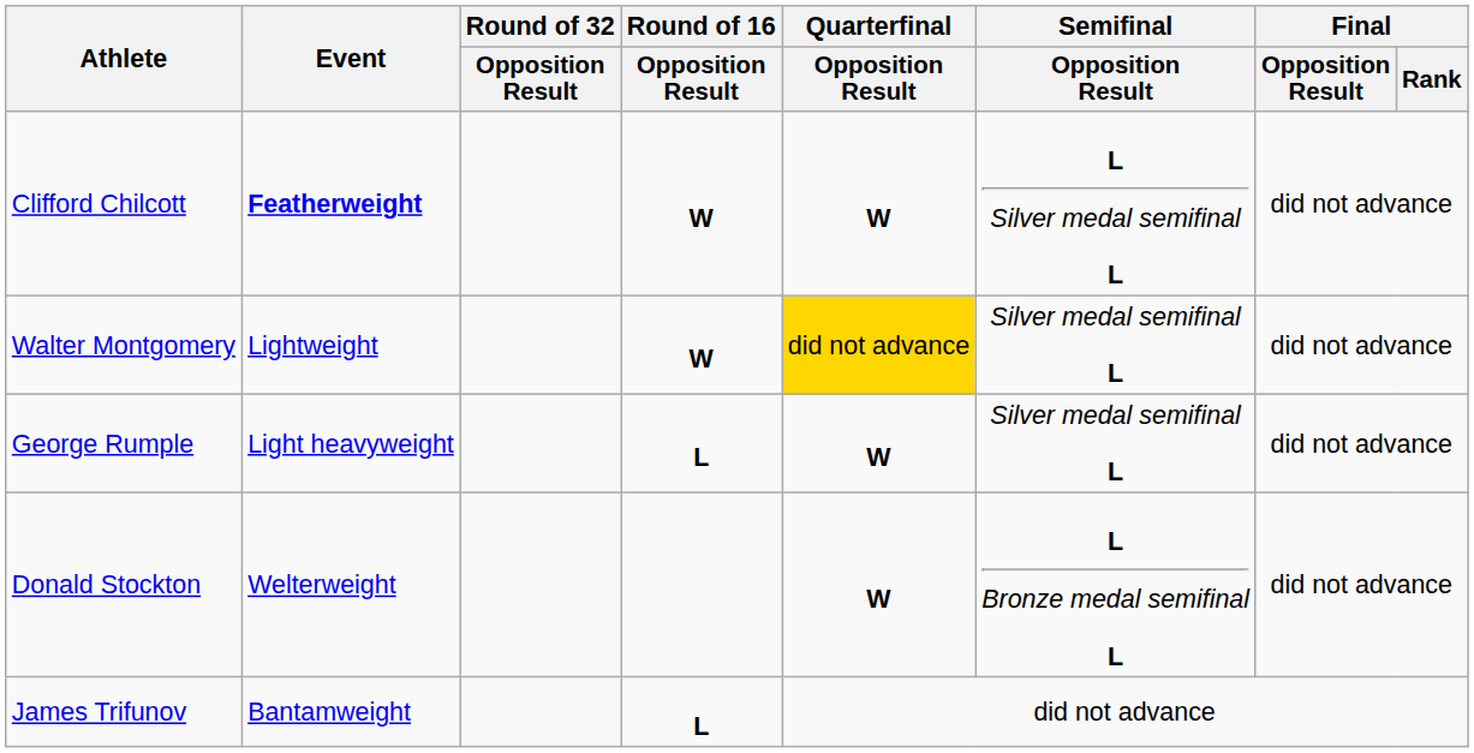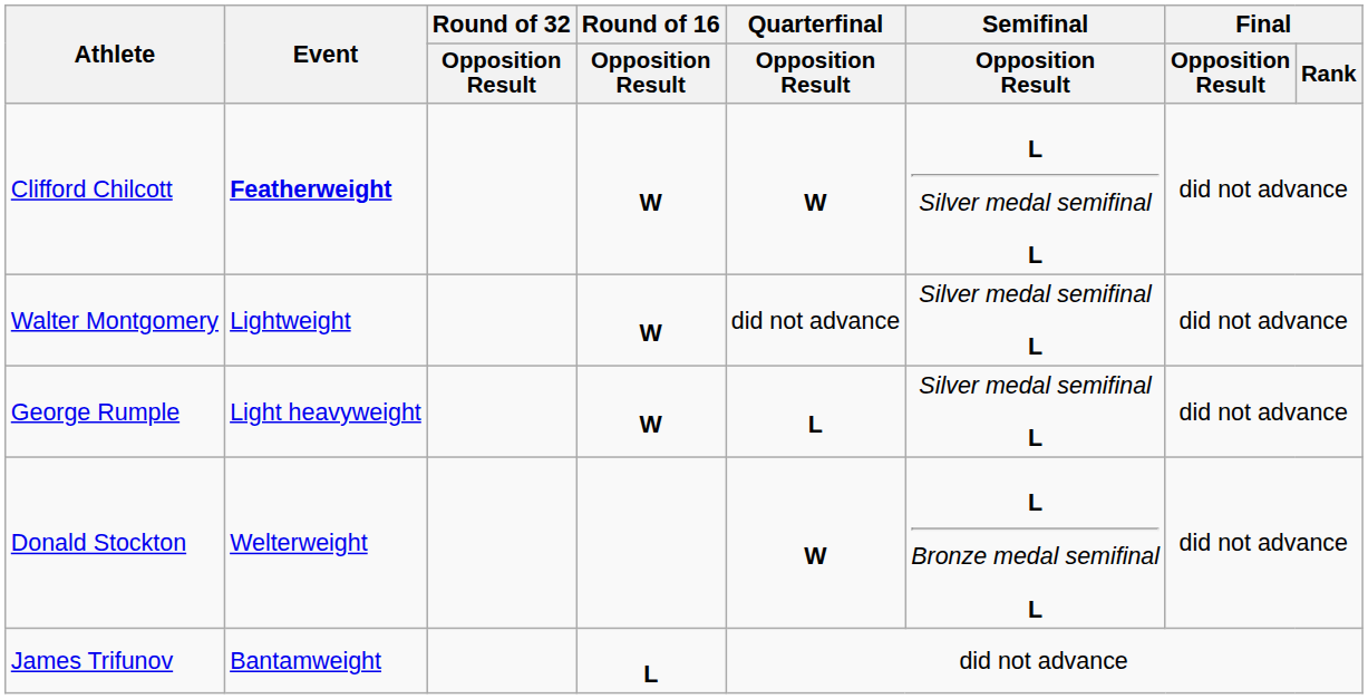Walter Montgomery | Quarterfinal / Opposition Result: gold background -> no background
George Rumple | Round of 16 / Opposition Result: L -> W
George Rumple | Quarterfinal / Opposition Result: W -> L
